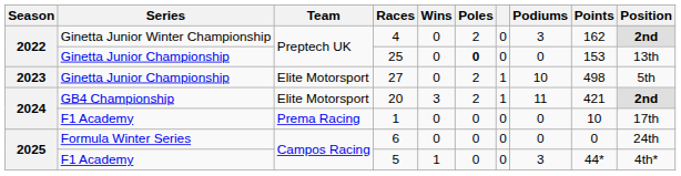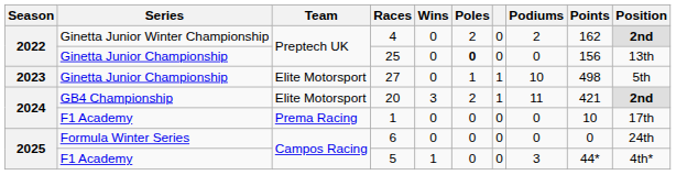4 | Podiums: 3 -> 2
25 | Points: 153 -> 156
27 | Poles: 2 -> 1
